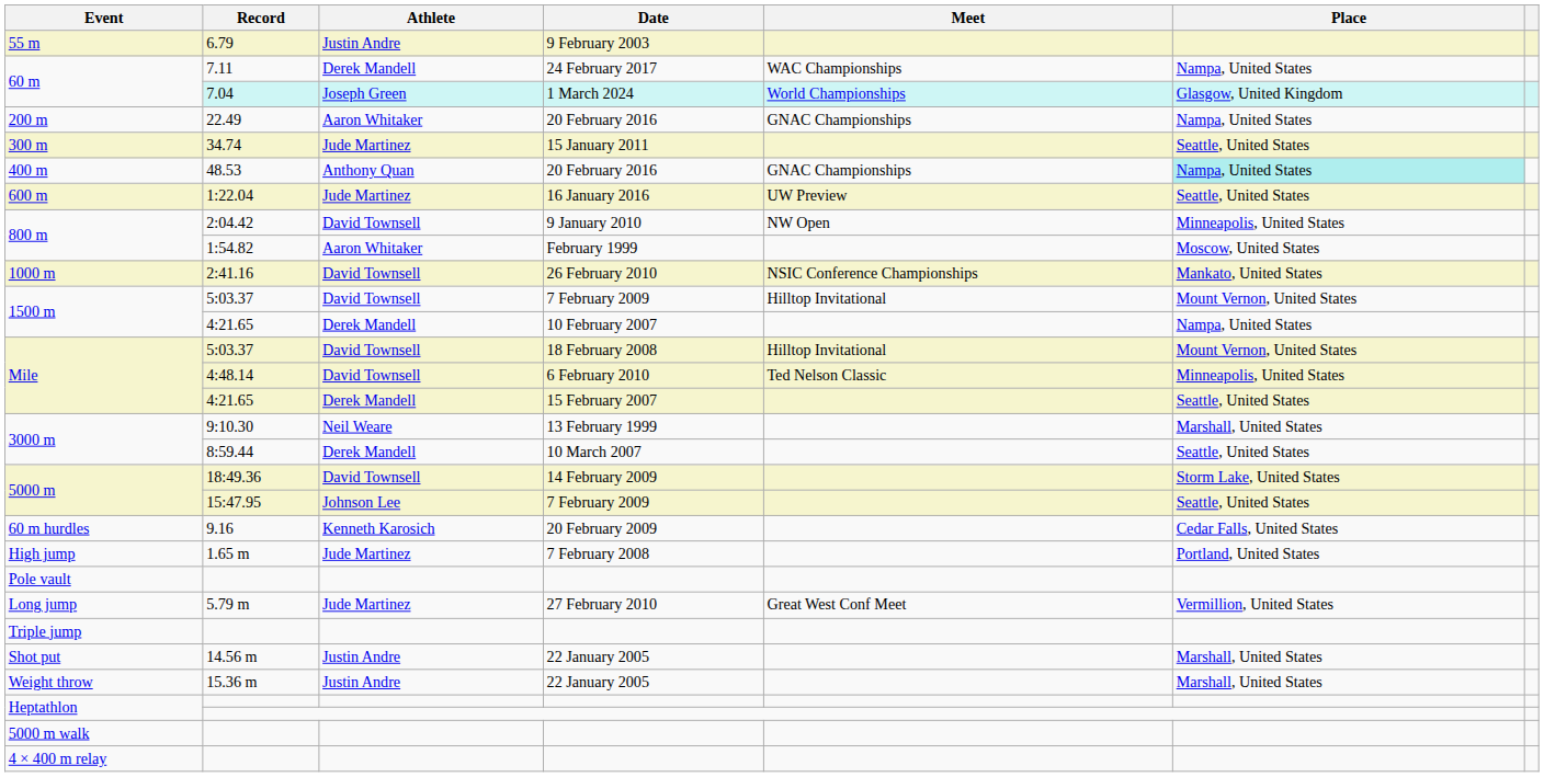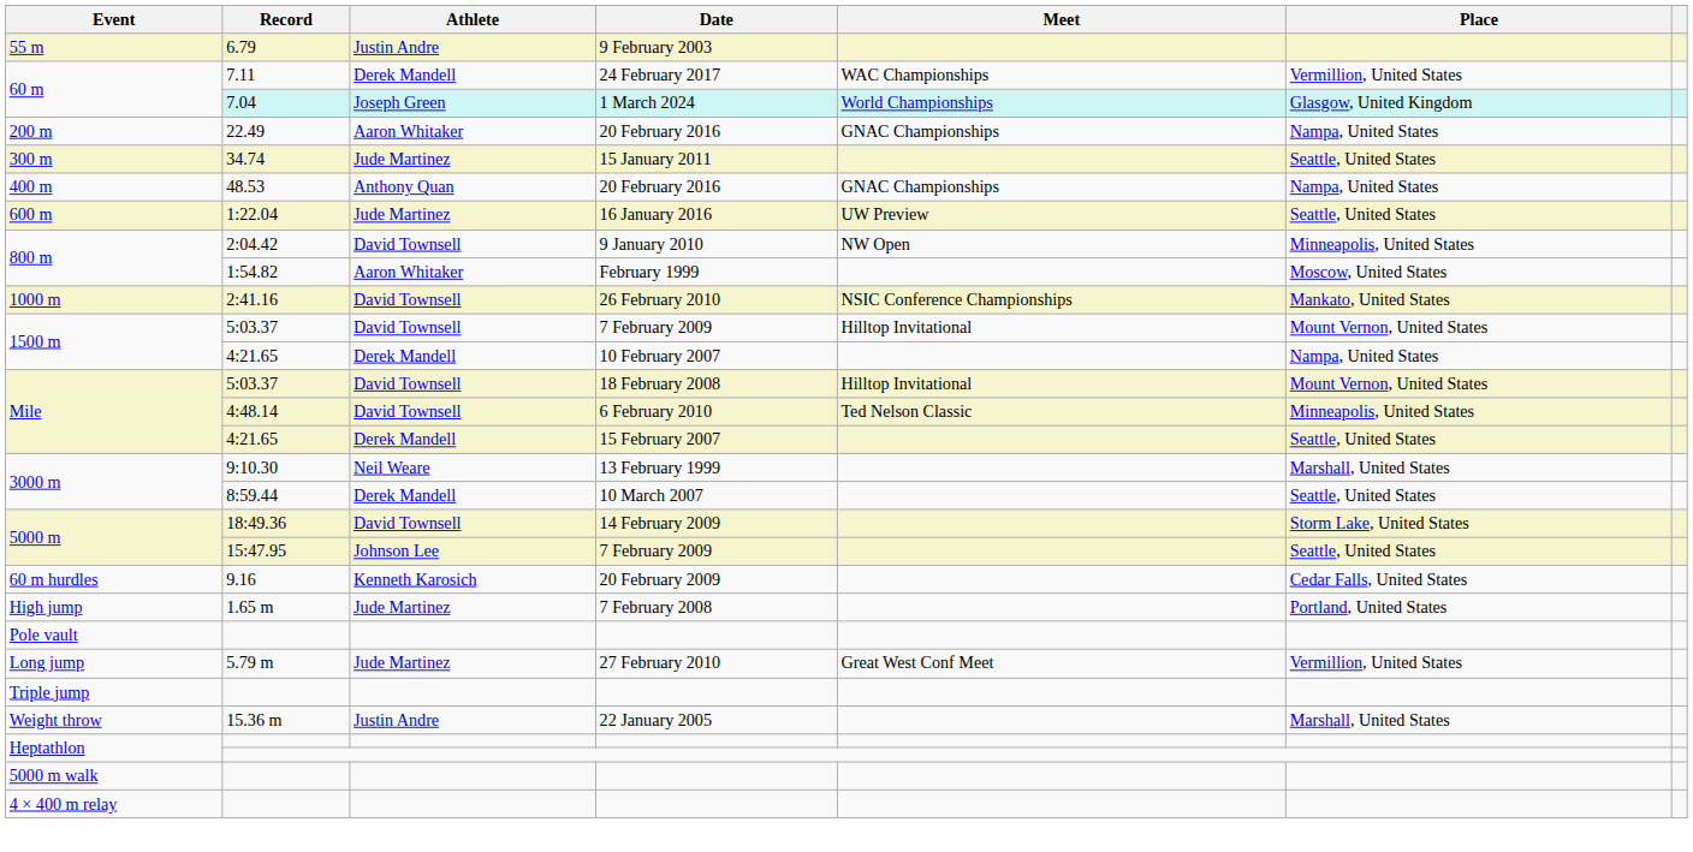7.11 | Place: Nampa, United States -> Vermillion, United States
48.53 | Place: paleturquoise background -> no background
- row: Shot put | 14.56 m | Justin Andre | 22 January 2005 | Marshall, United States
